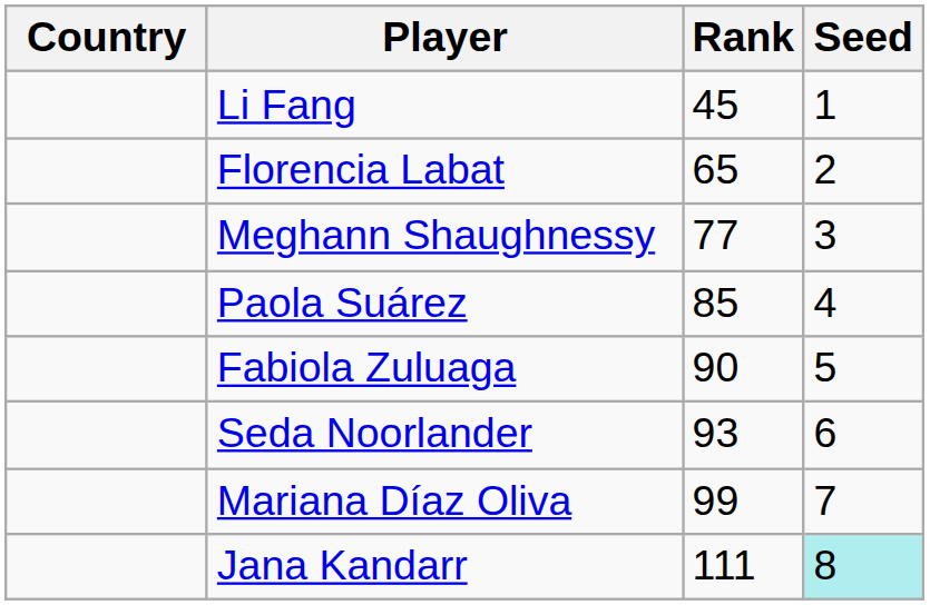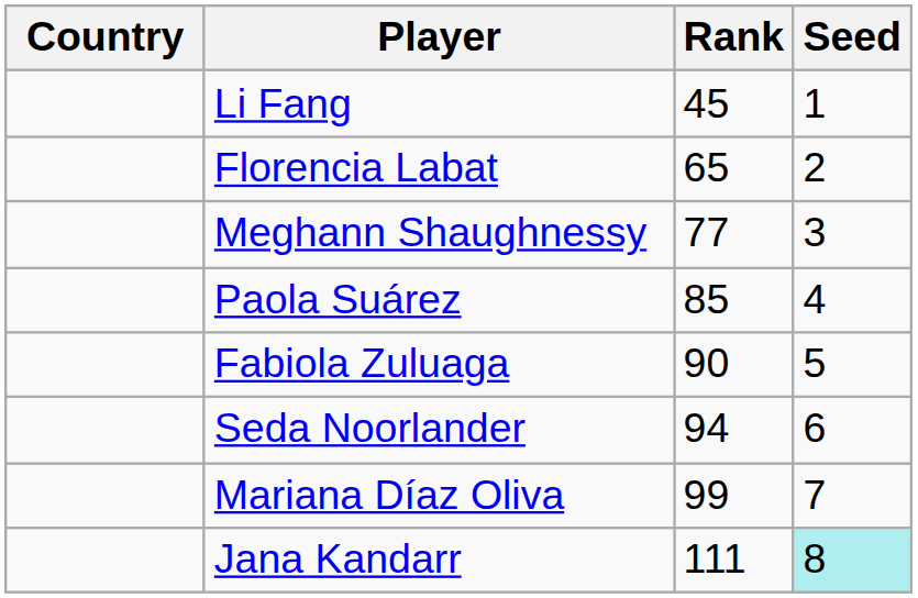Seda Noorlander | Rank: 93 -> 94
